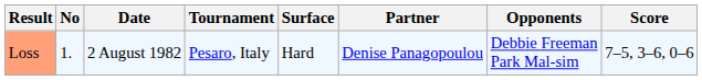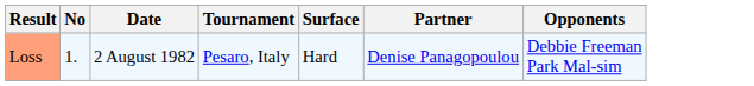- column: Score | 7–5, 3–6, 0–6
